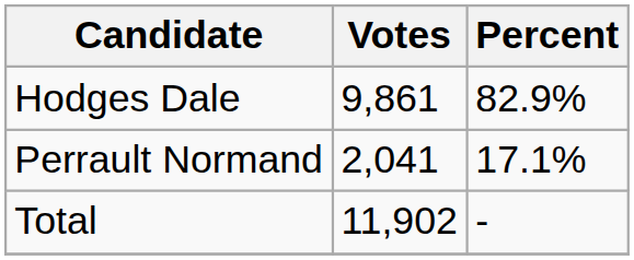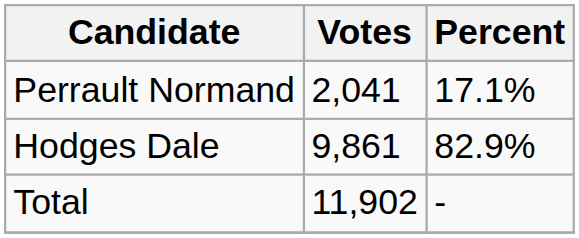rows swapped: Hodges Dale <-> Perrault Normand
